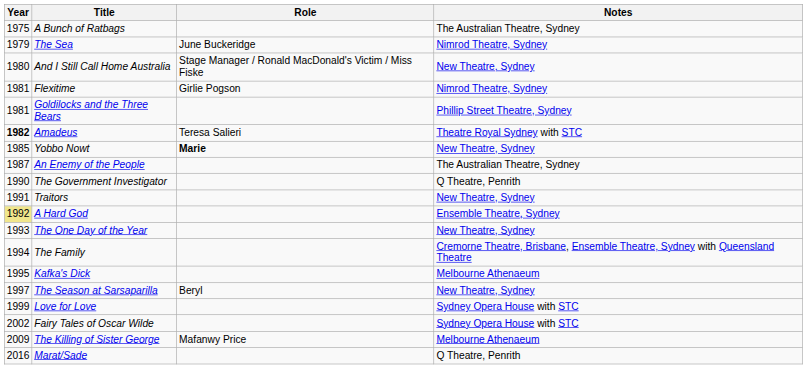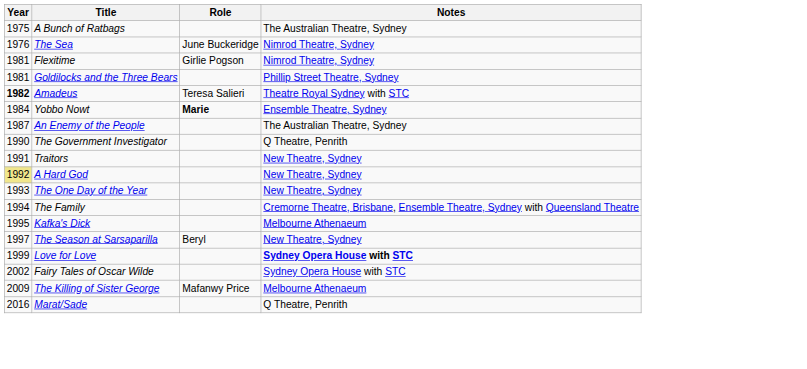The Sea | Year: 1979 -> 1976
- row: 1980 | And I Still Call Home Australia | Stage Manager / Ronald MacDonald's Victim / Miss Fiske | New Theatre, Sydney
Yobbo Nowt | Year: 1985 -> 1984
Yobbo Nowt | Notes: New Theatre, Sydney -> Ensemble Theatre, Sydney
A Hard God | Notes: Ensemble Theatre, Sydney -> New Theatre, Sydney
Love for Love | Notes: normal -> bold
